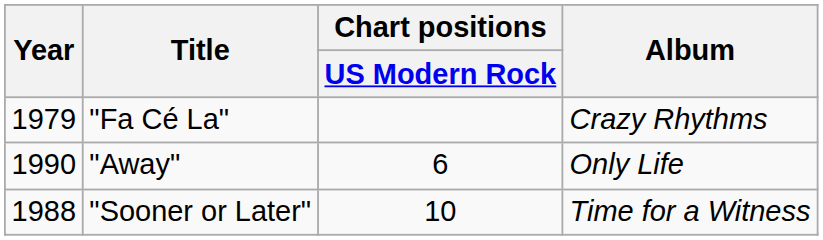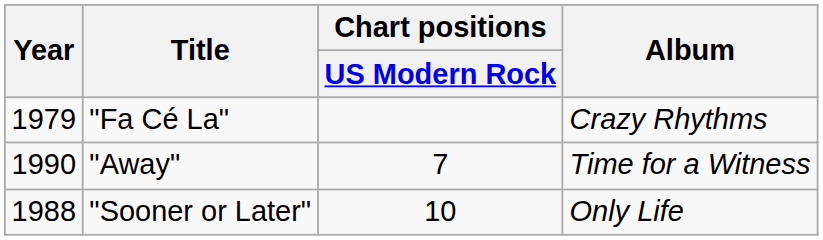"Away" | Chart positions / US Modern Rock: 6 -> 7
"Away" | Album: Only Life -> Time for a Witness
"Sooner or Later" | Album: Time for a Witness -> Only Life
